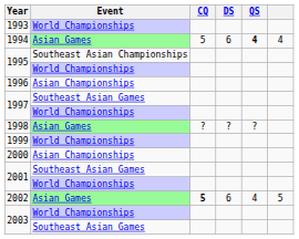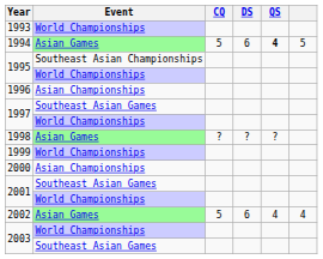1994 | column 6: 4 -> 5
2002 | CQ: bold -> normal
2002 | column 6: 5 -> 4
